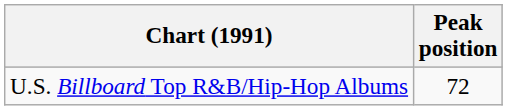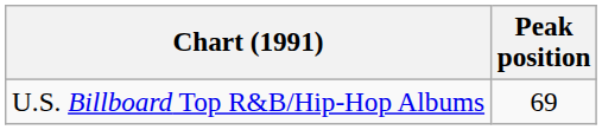U.S. Billboard Top R&B/Hip-Hop Albums | Peak position: 72 -> 69
